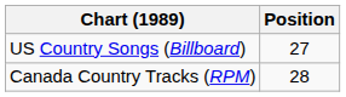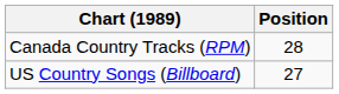rows swapped: Canada Country Tracks (RPM) <-> US Country Songs (Billboard)
